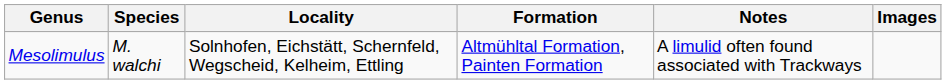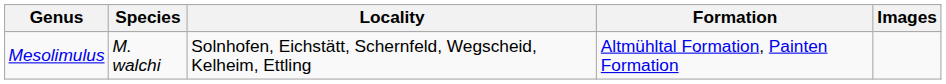- column: Notes | A limulid often found associated with Trackways
